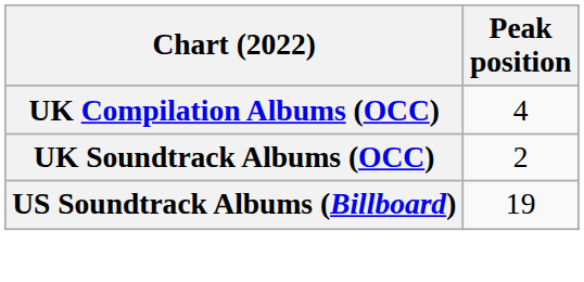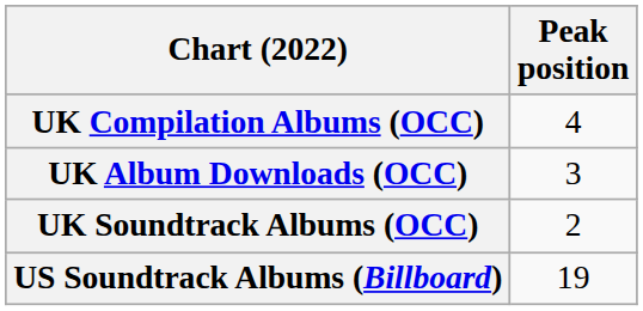+ row: UK Album Downloads (OCC) | 3
